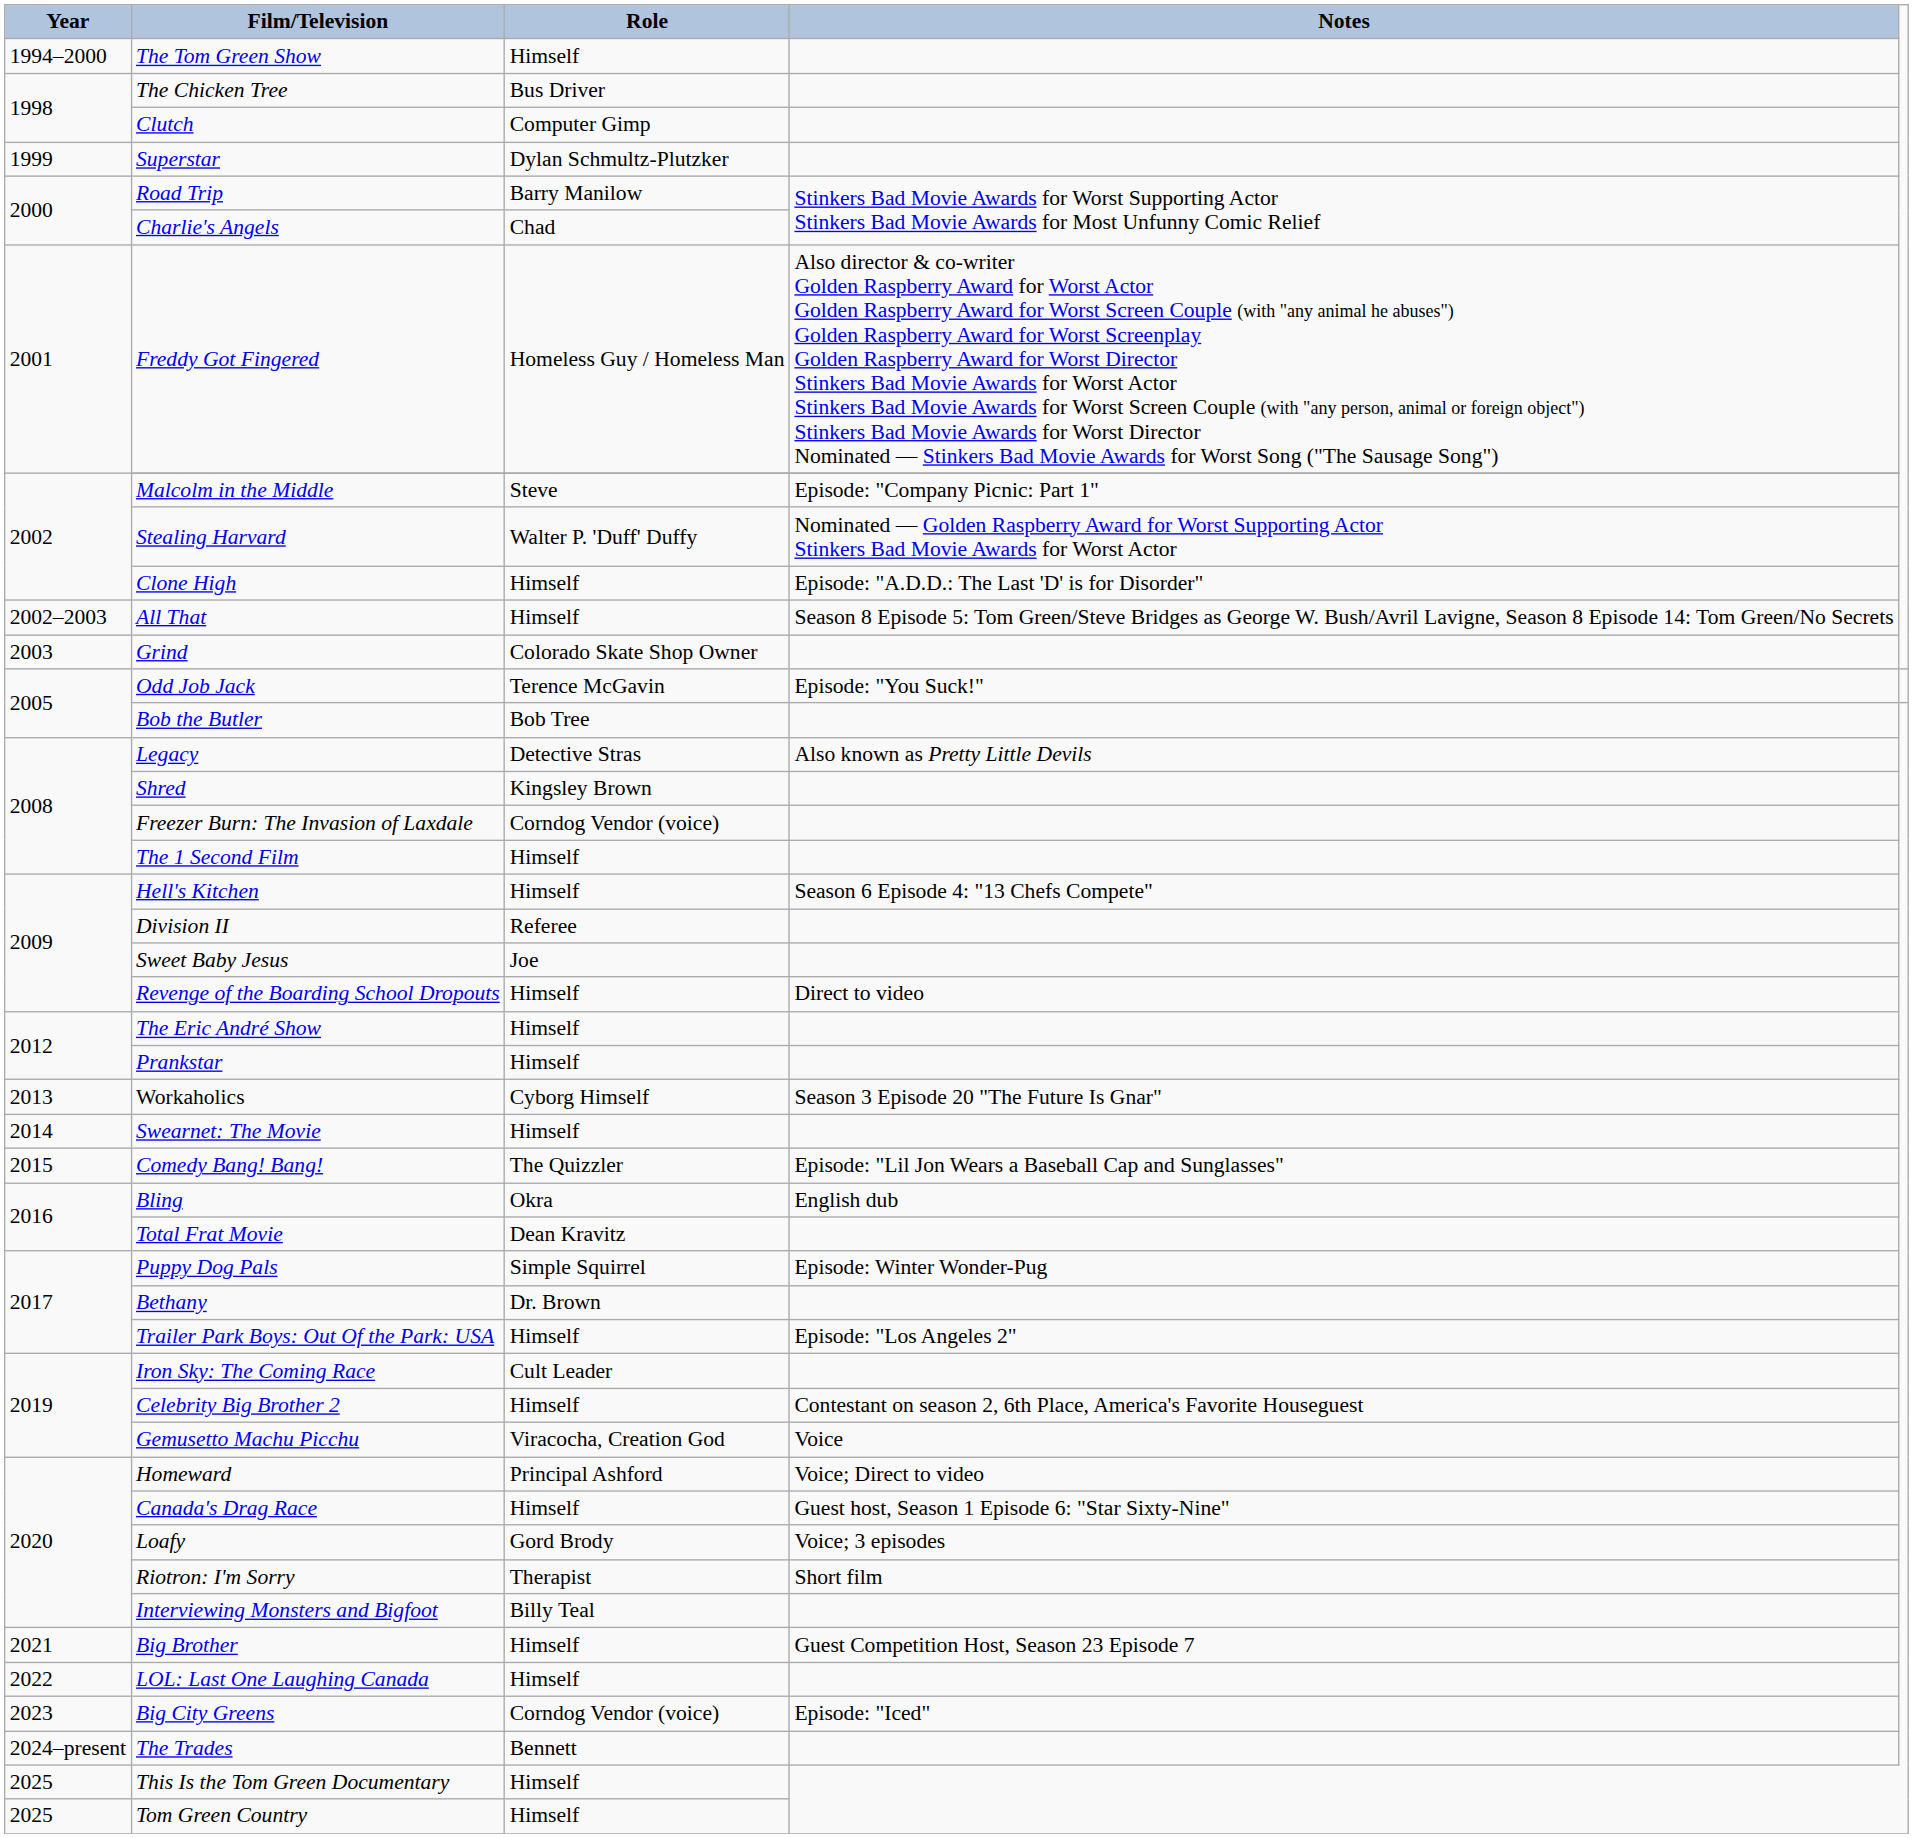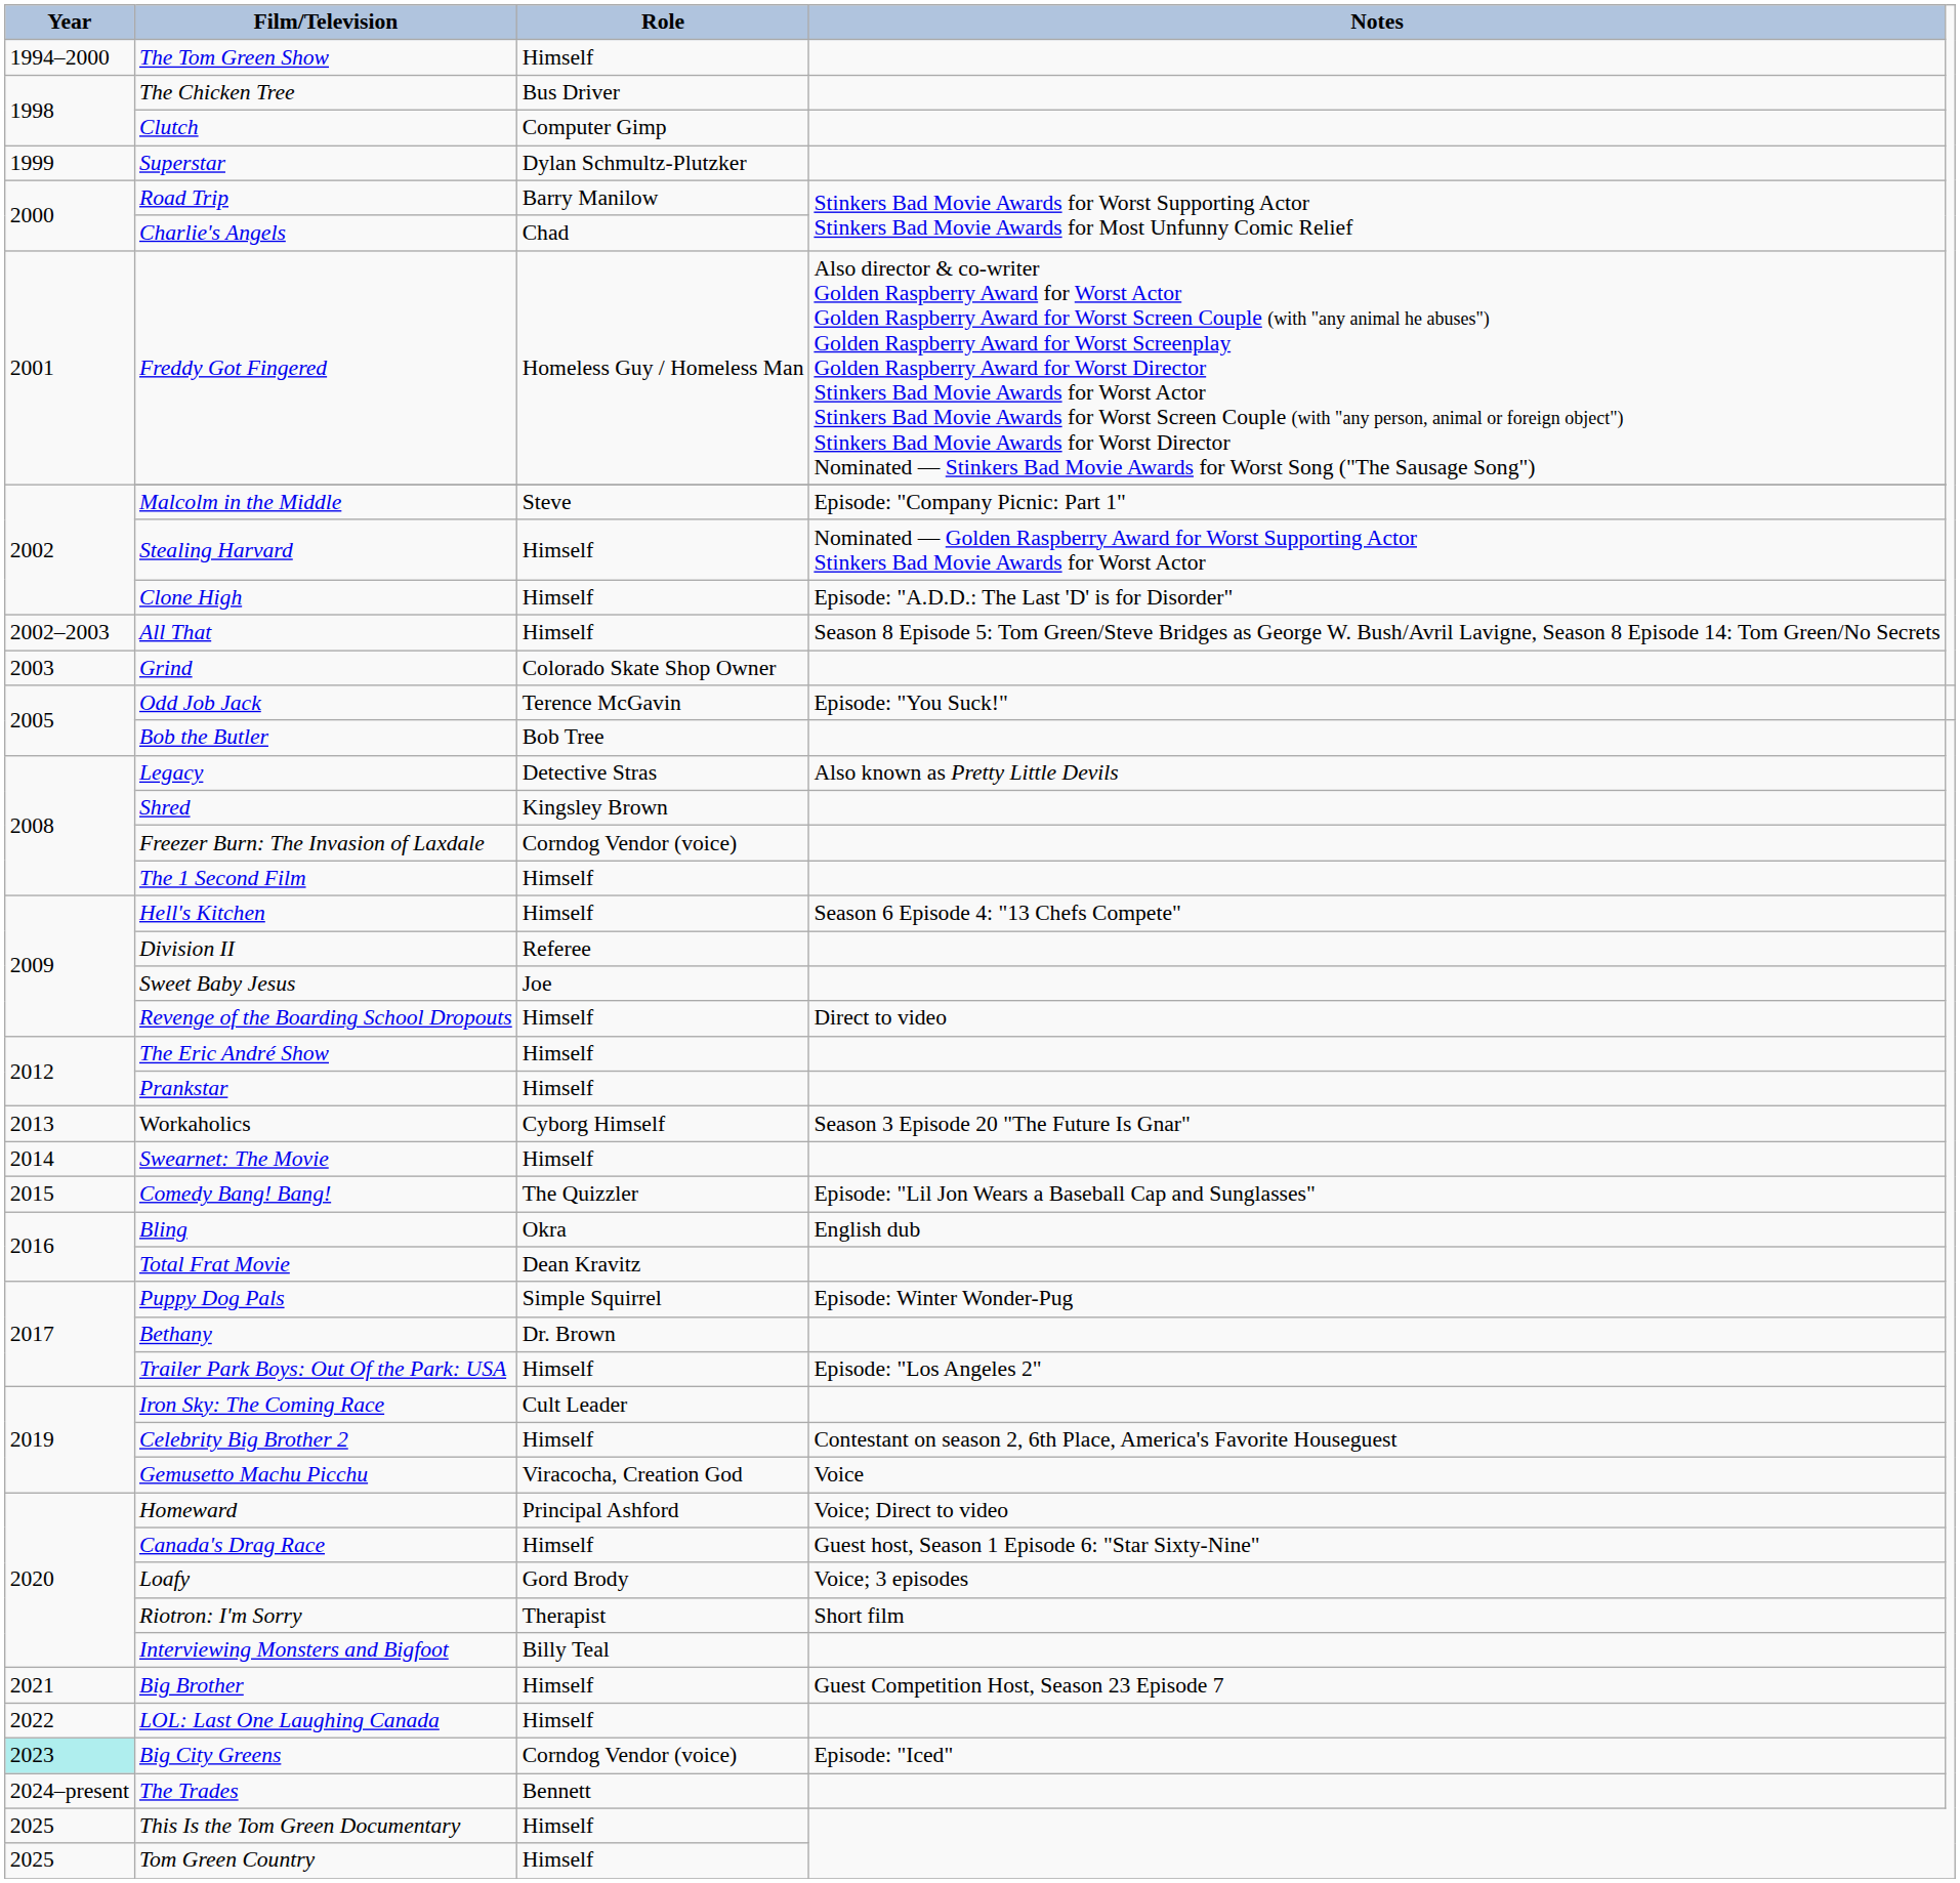Stealing Harvard | Role: Walter P. 'Duff' Duffy -> Himself
Big City Greens | Year: no background -> paleturquoise background
